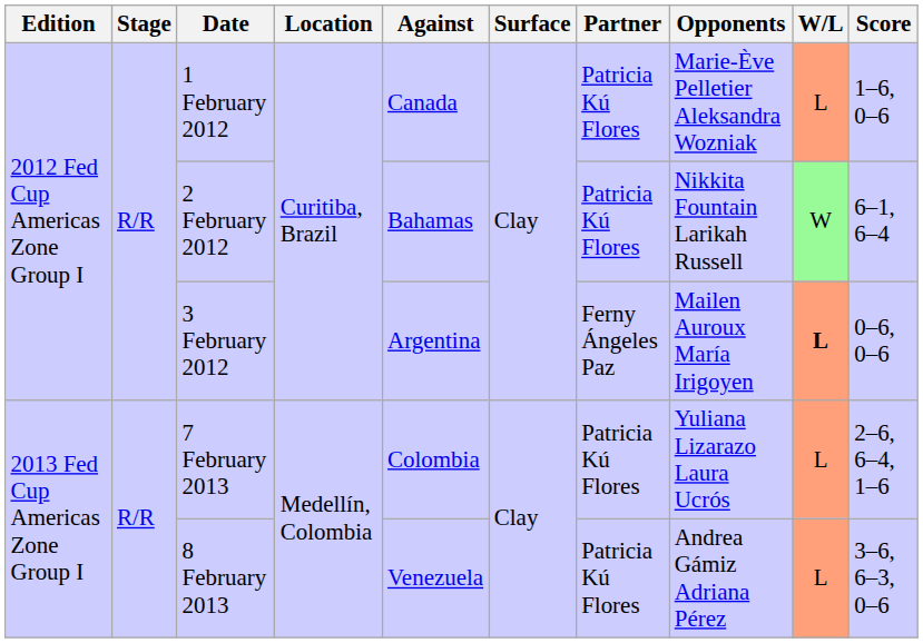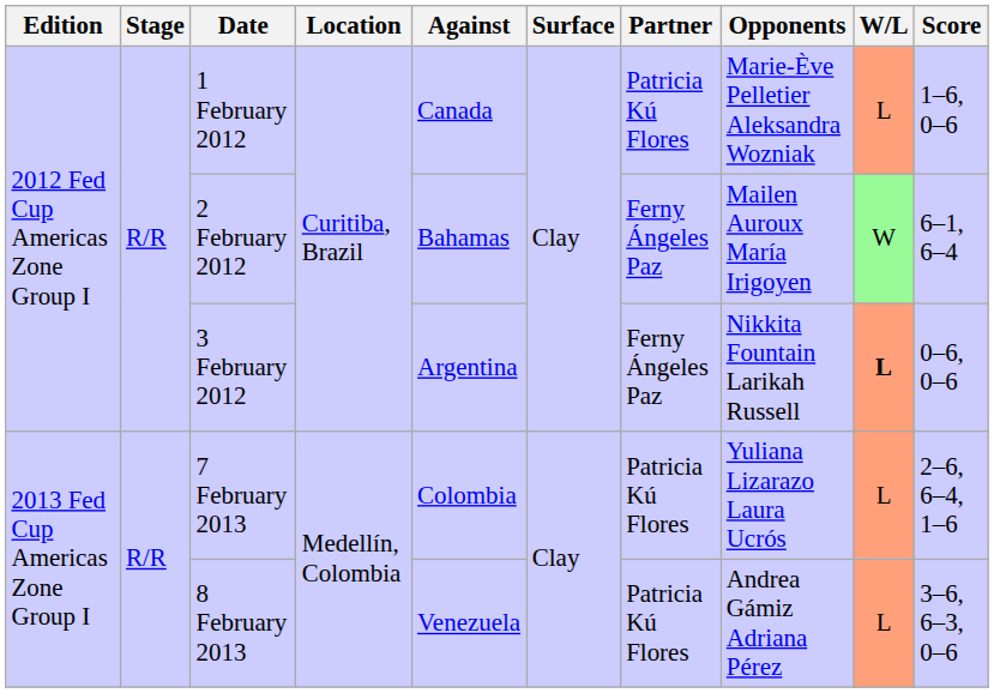2 February 2012 | Partner: Patricia Kú Flores -> Ferny Ángeles Paz
2 February 2012 | Opponents: Nikkita Fountain Larikah Russell -> Mailen Auroux María Irigoyen
3 February 2012 | Opponents: Mailen Auroux María Irigoyen -> Nikkita Fountain Larikah Russell
